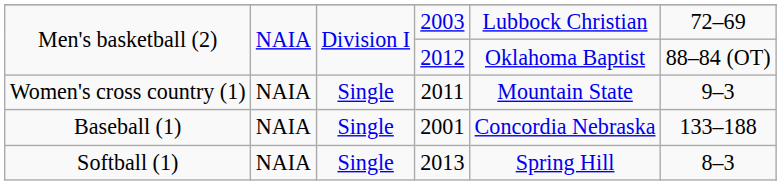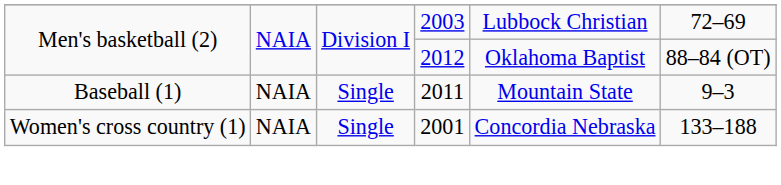2011 | column 1: Women's cross country (1) -> Baseball (1)
2001 | column 1: Baseball (1) -> Women's cross country (1)
- row: Softball (1) | NAIA | Single | 2013 | Spring Hill | 8–3
